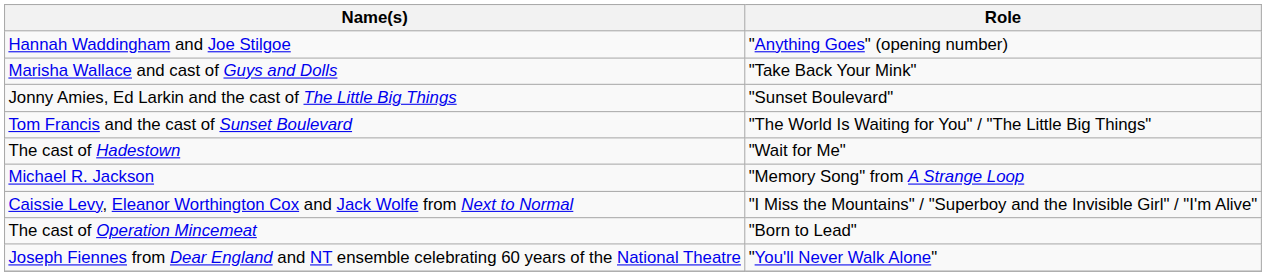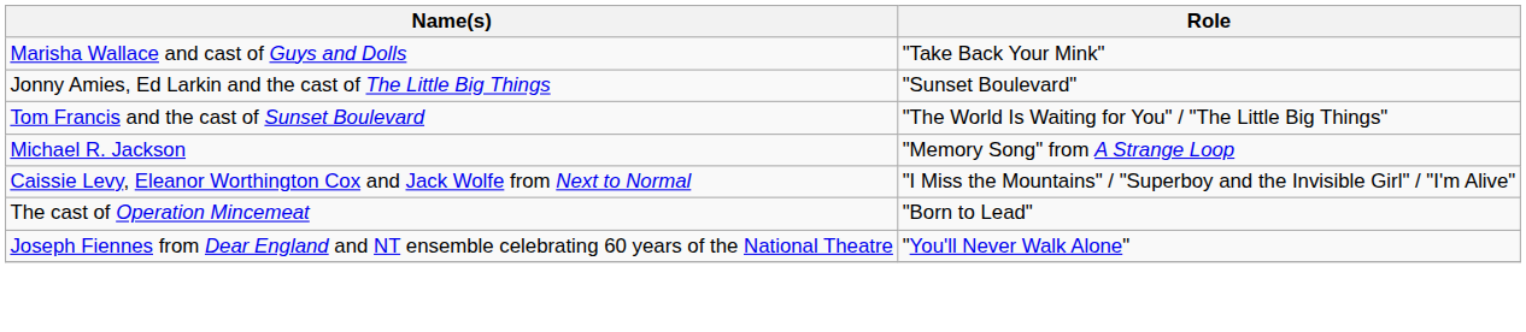- row: Hannah Waddingham and Joe Stilgoe | "Anything Goes" (opening number)
- row: The cast of Hadestown | "Wait for Me"
